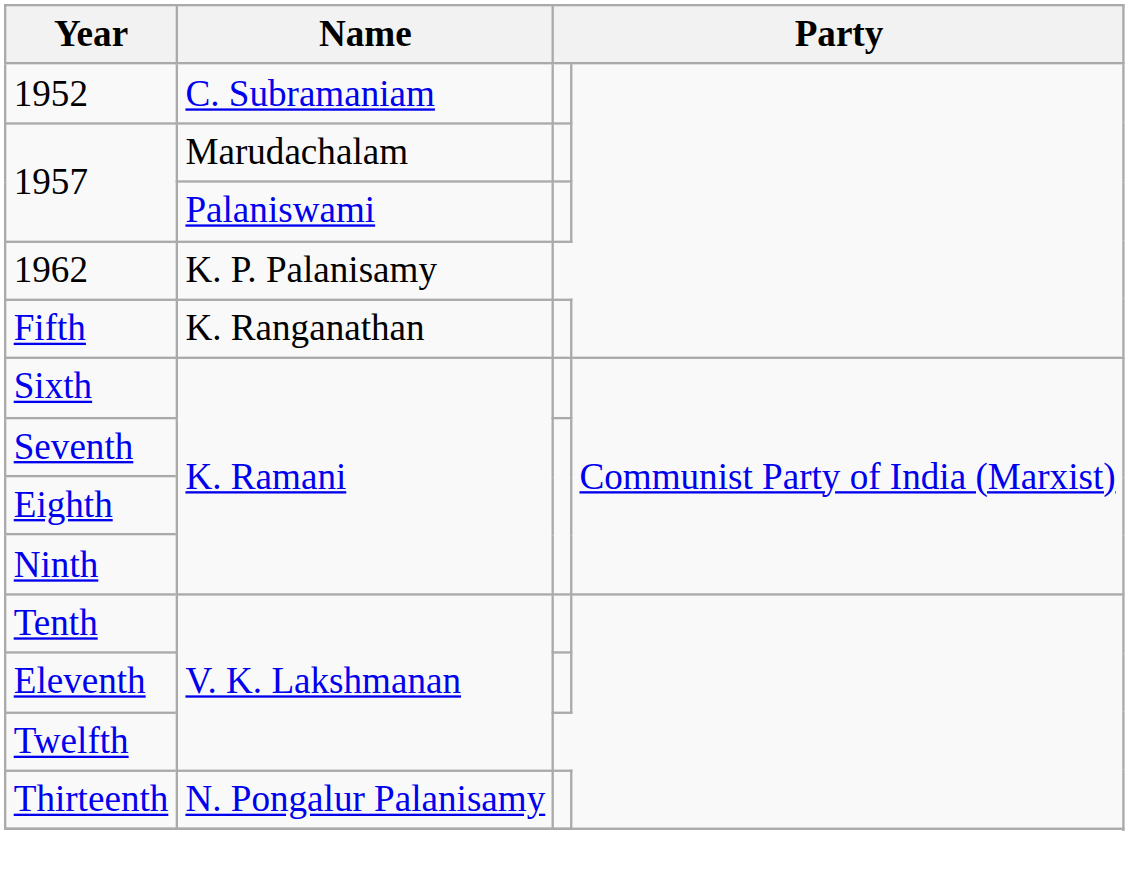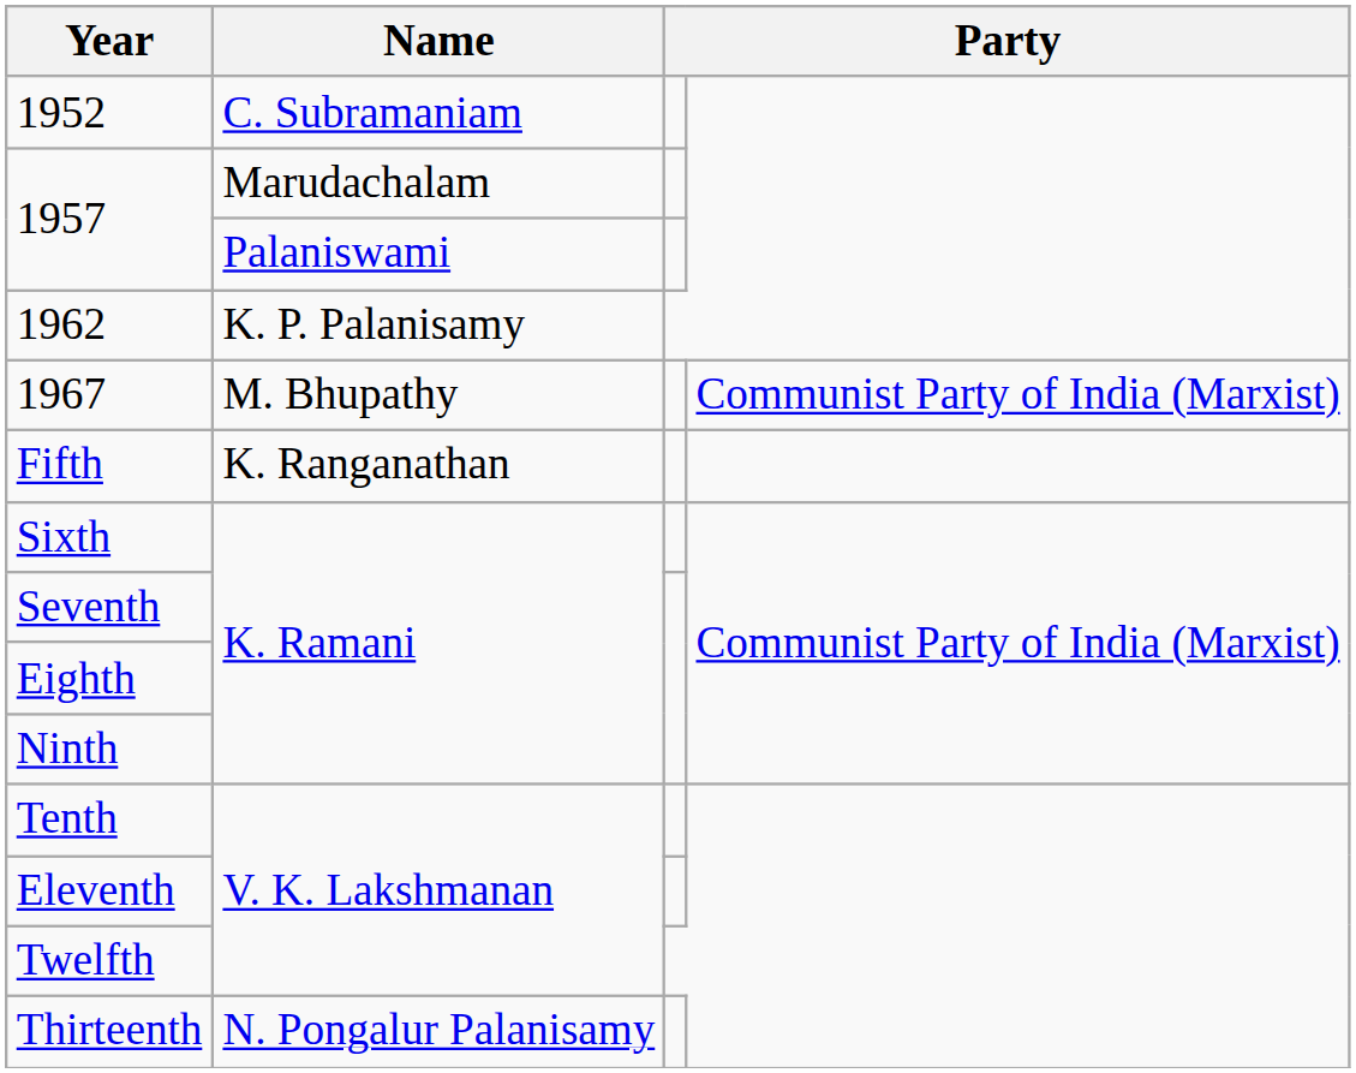+ row: 1967 | M. Bhupathy | Communist Party of India (Marxist)
